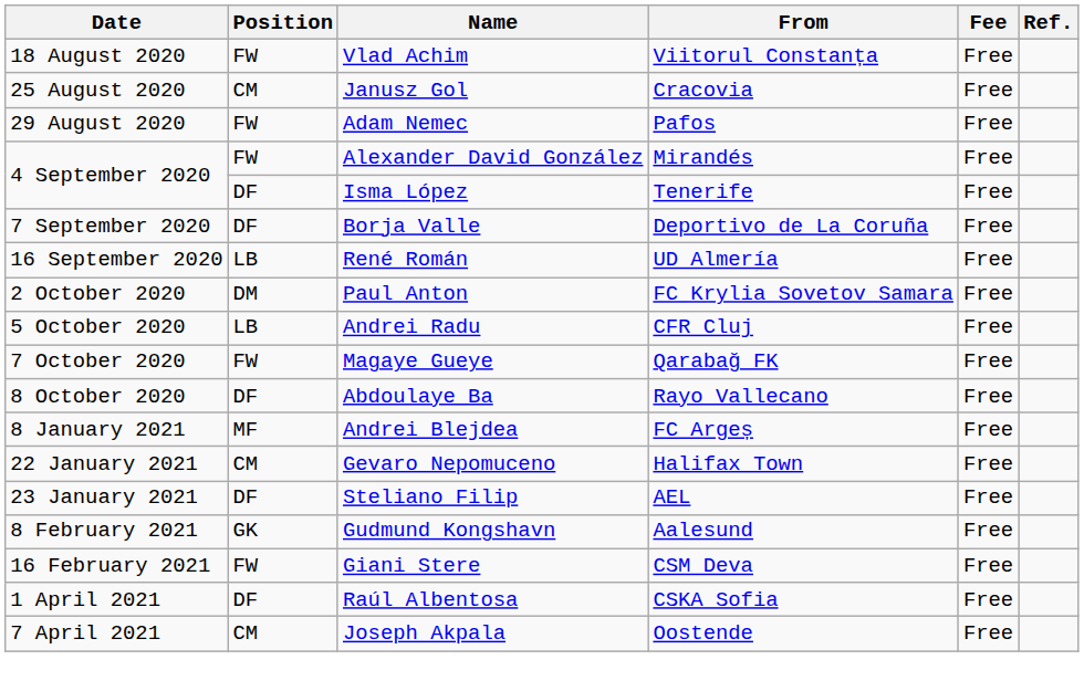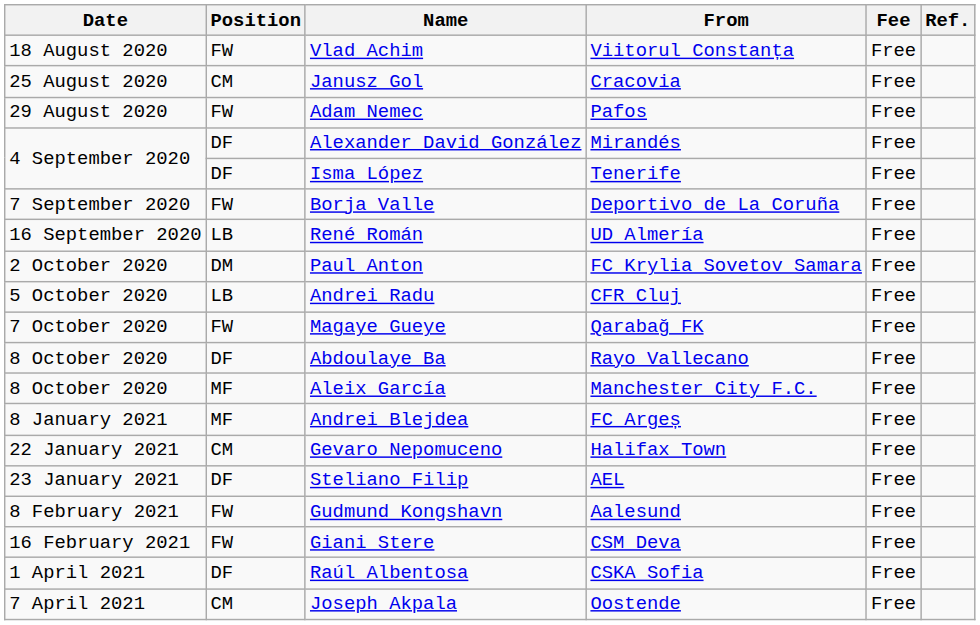Alexander David González | Position: FW -> DF
Borja Valle | Position: DF -> FW
+ row: 8 October 2020 | MF | Aleix García | Manchester City F.C. | Free
Gudmund Kongshavn | Position: GK -> FW
